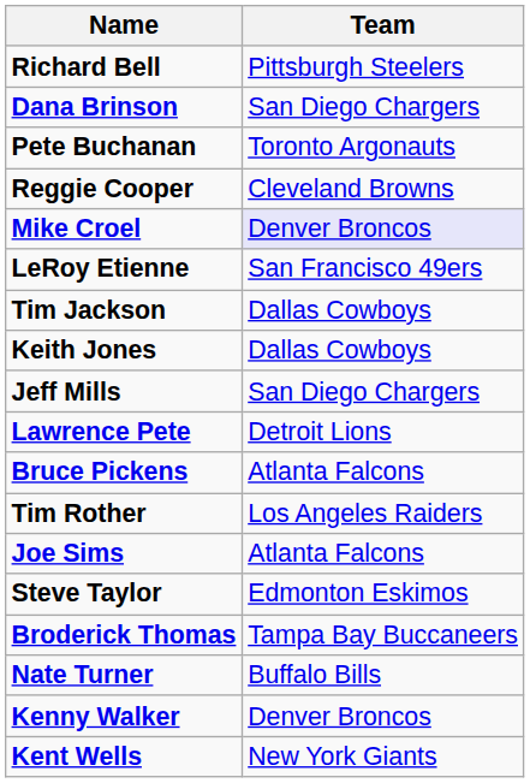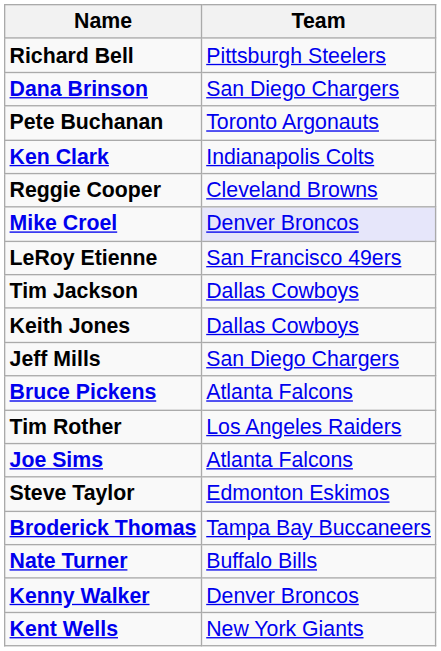+ row: Ken Clark | Indianapolis Colts
- row: Lawrence Pete | Detroit Lions
